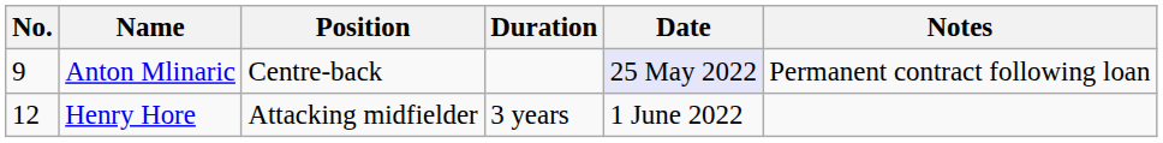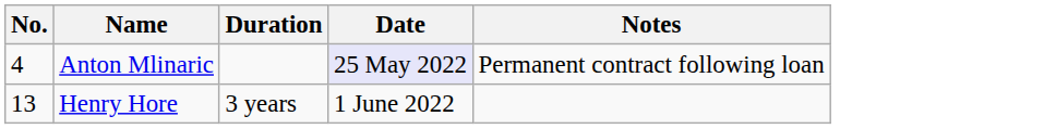- column: Position | Centre-back | Attacking midfielder
Anton Mlinaric | No.: 9 -> 4
Henry Hore | No.: 12 -> 13
